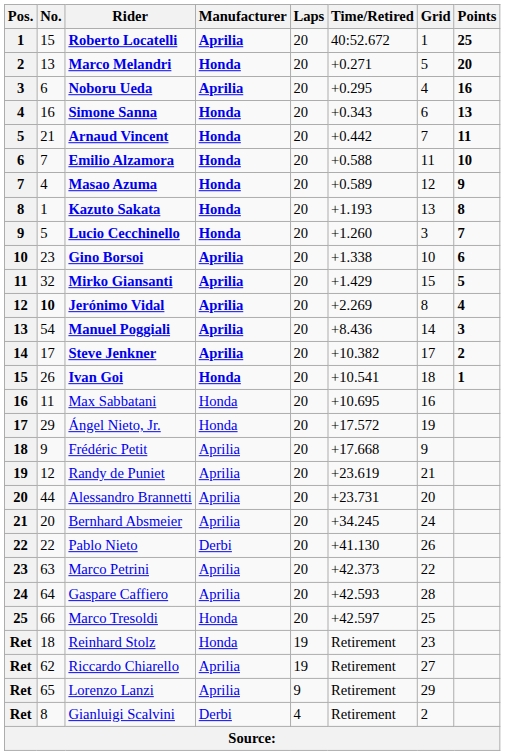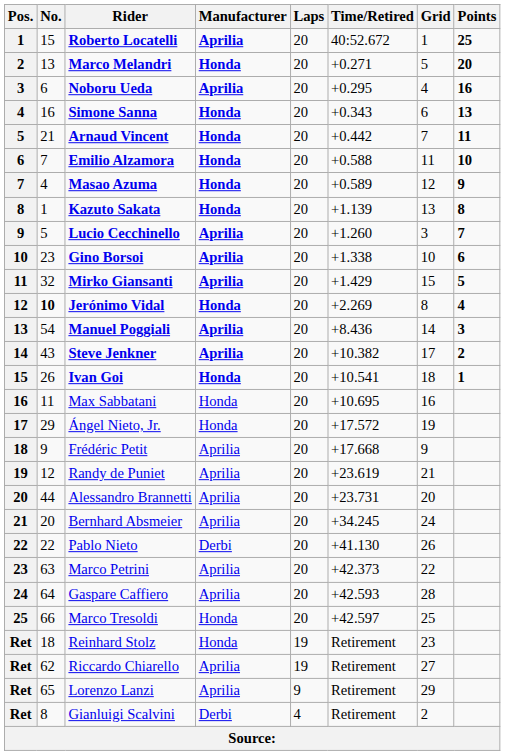Kazuto Sakata | Time/Retired: +1.193 -> +1.139
Lucio Cecchinello | Manufacturer: Honda -> Aprilia
Jerónimo Vidal | Manufacturer: Aprilia -> Honda
Steve Jenkner | No.: 17 -> 43
